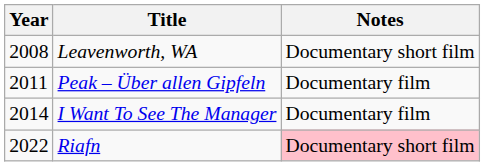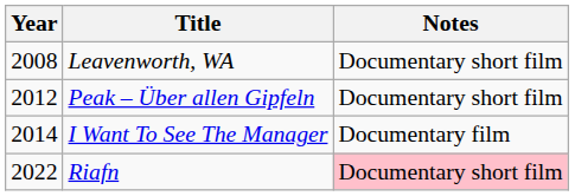Peak – Über allen Gipfeln | Year: 2011 -> 2012
Peak – Über allen Gipfeln | Notes: Documentary film -> Documentary short film
